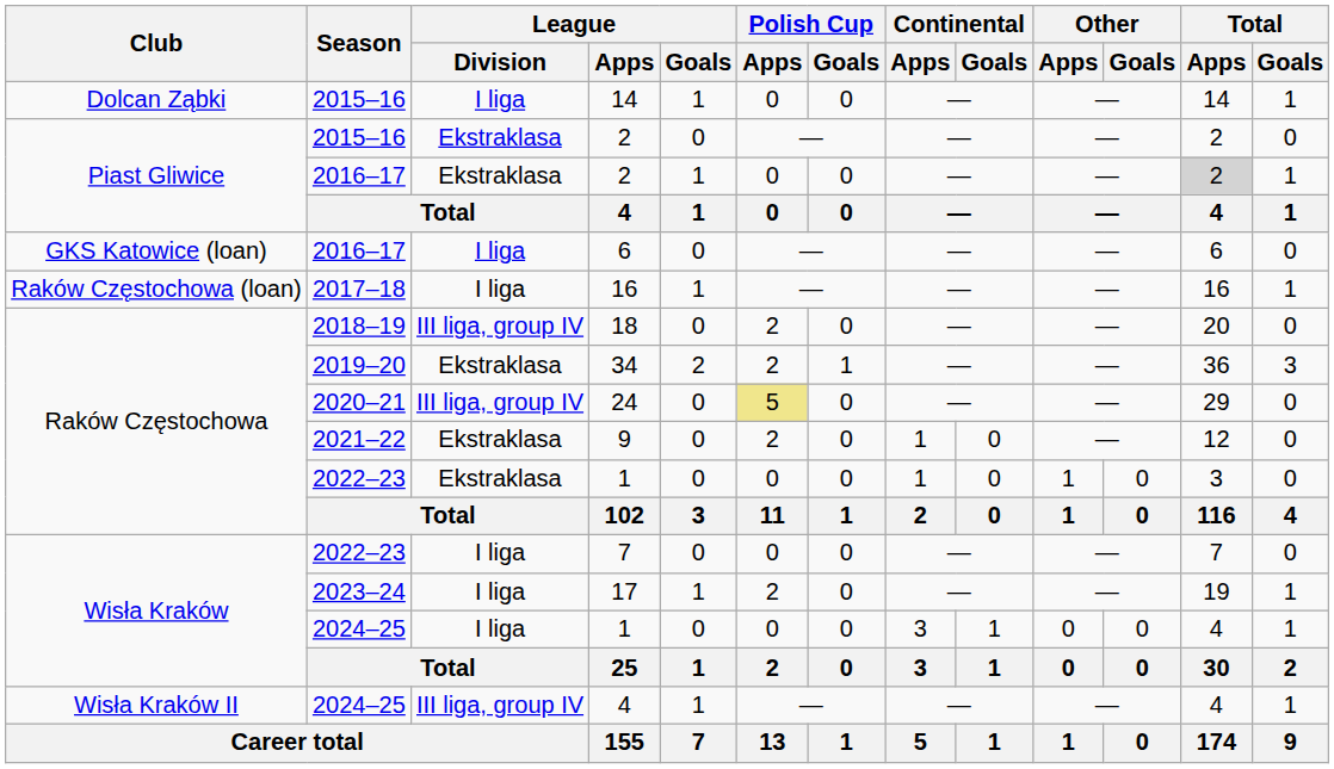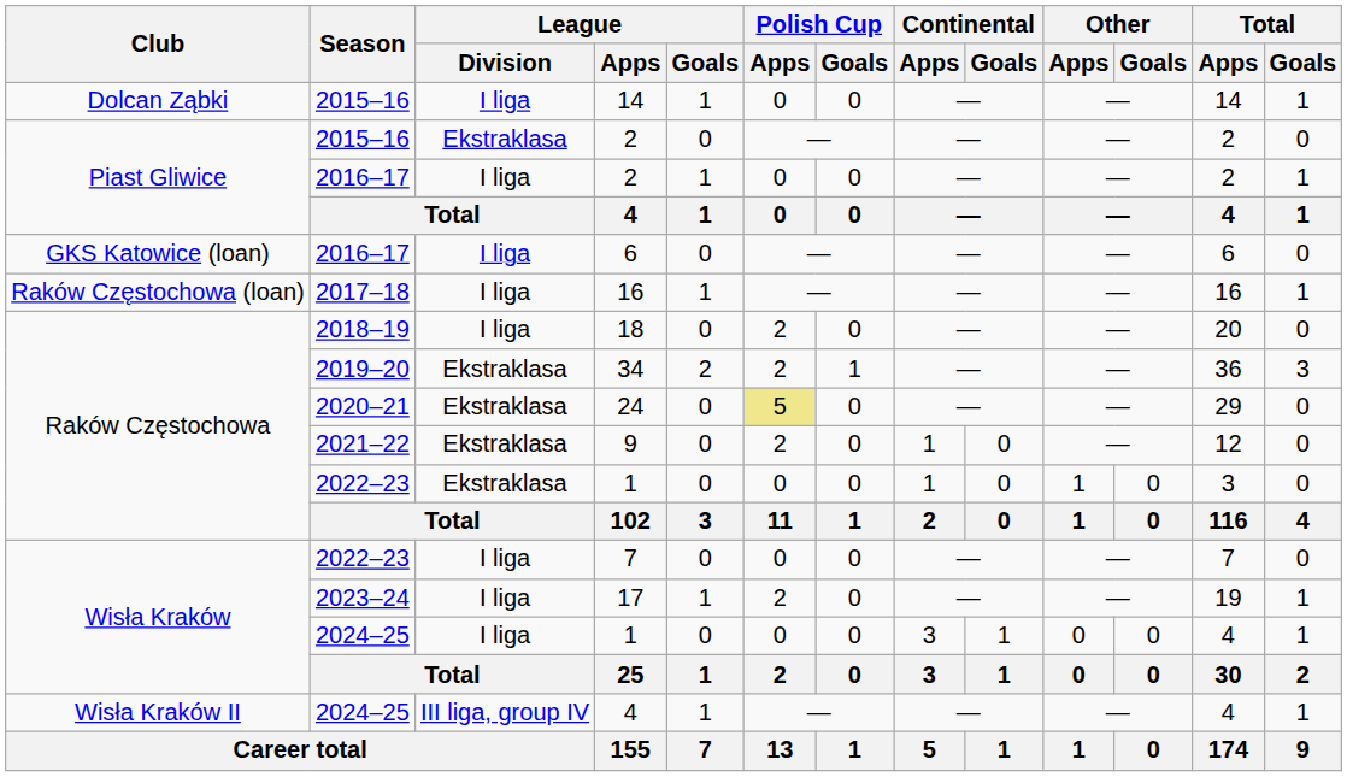2016–17 / 2 | League / Division: Ekstraklasa -> I liga
2016–17 / 2 | Total / Apps: lightgrey background -> no background
18 | League / Division: III liga, group IV -> I liga
24 | League / Division: III liga, group IV -> Ekstraklasa
